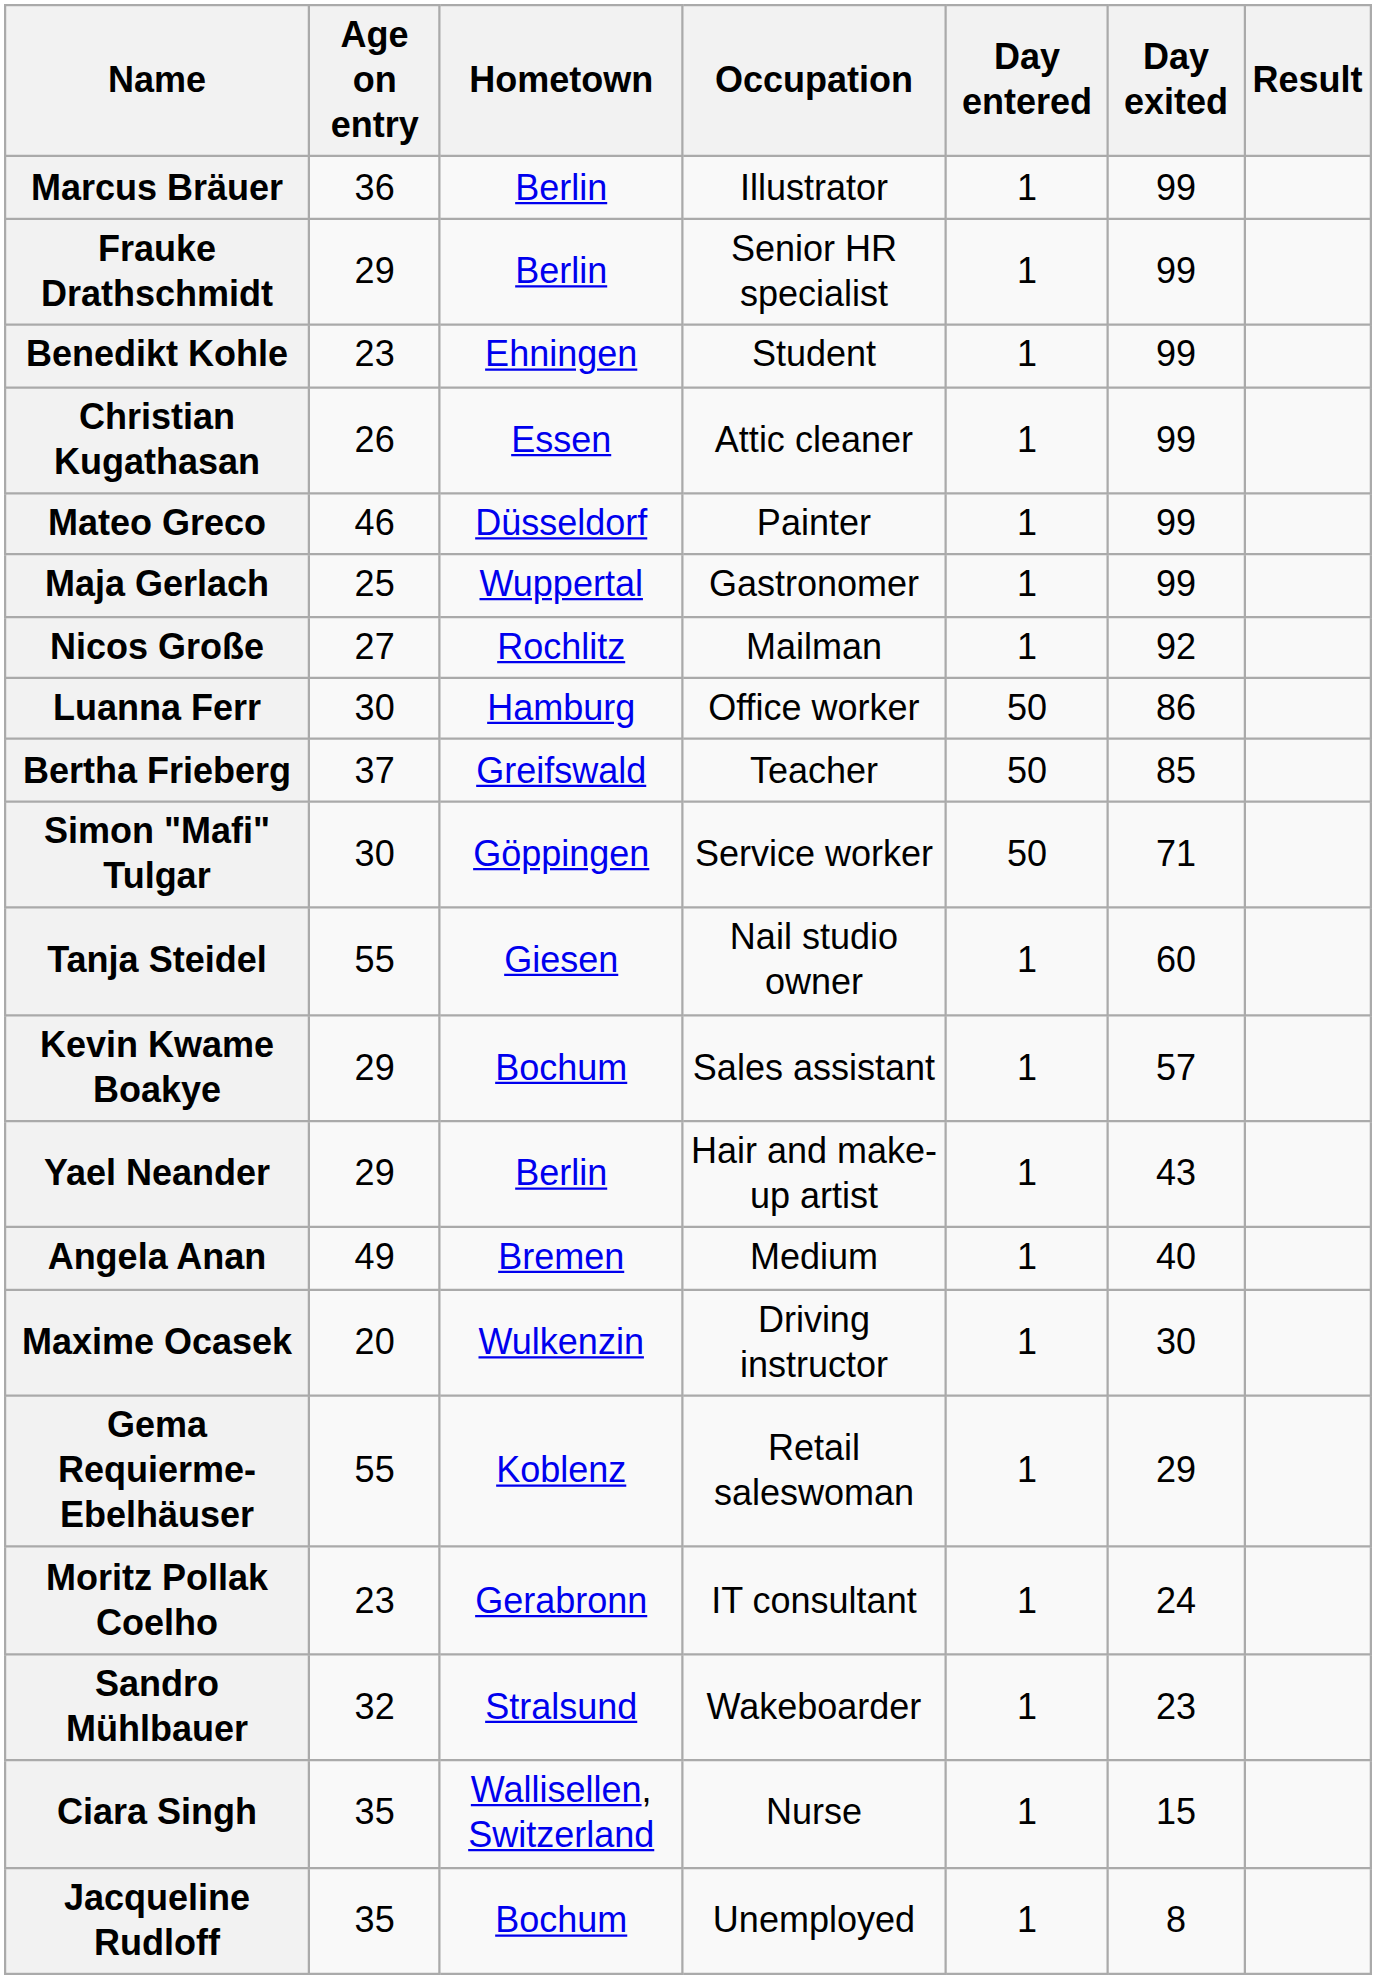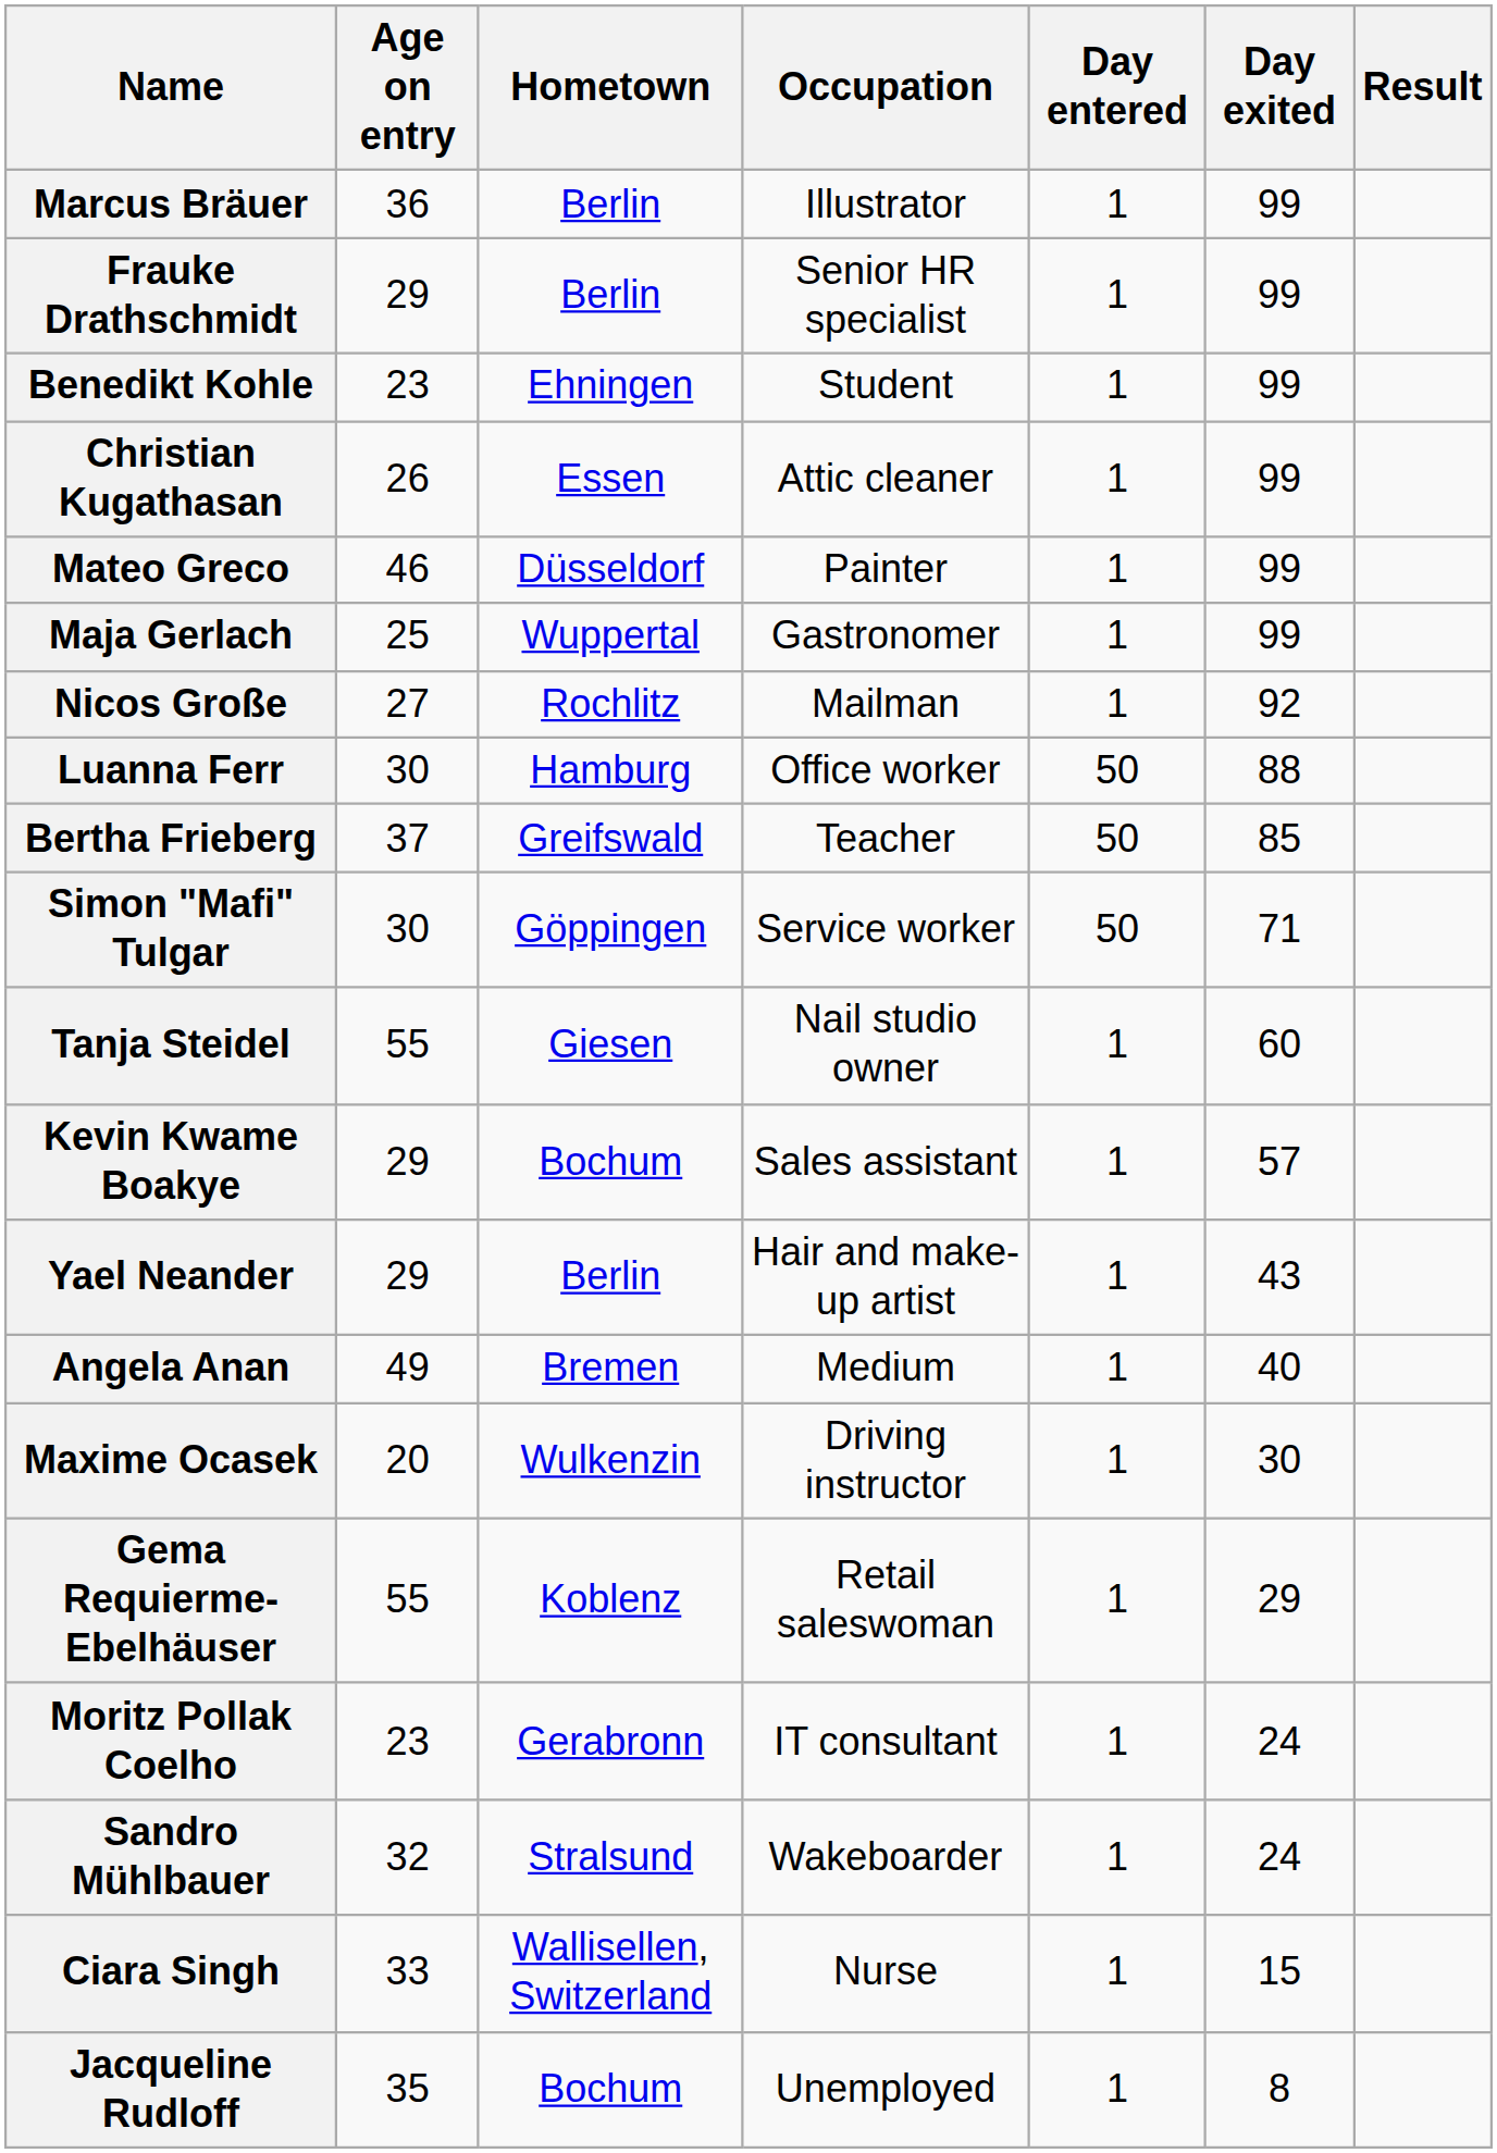Luanna Ferr | Day exited: 86 -> 88
Sandro Mühlbauer | Day exited: 23 -> 24
Ciara Singh | Age on entry: 35 -> 33
